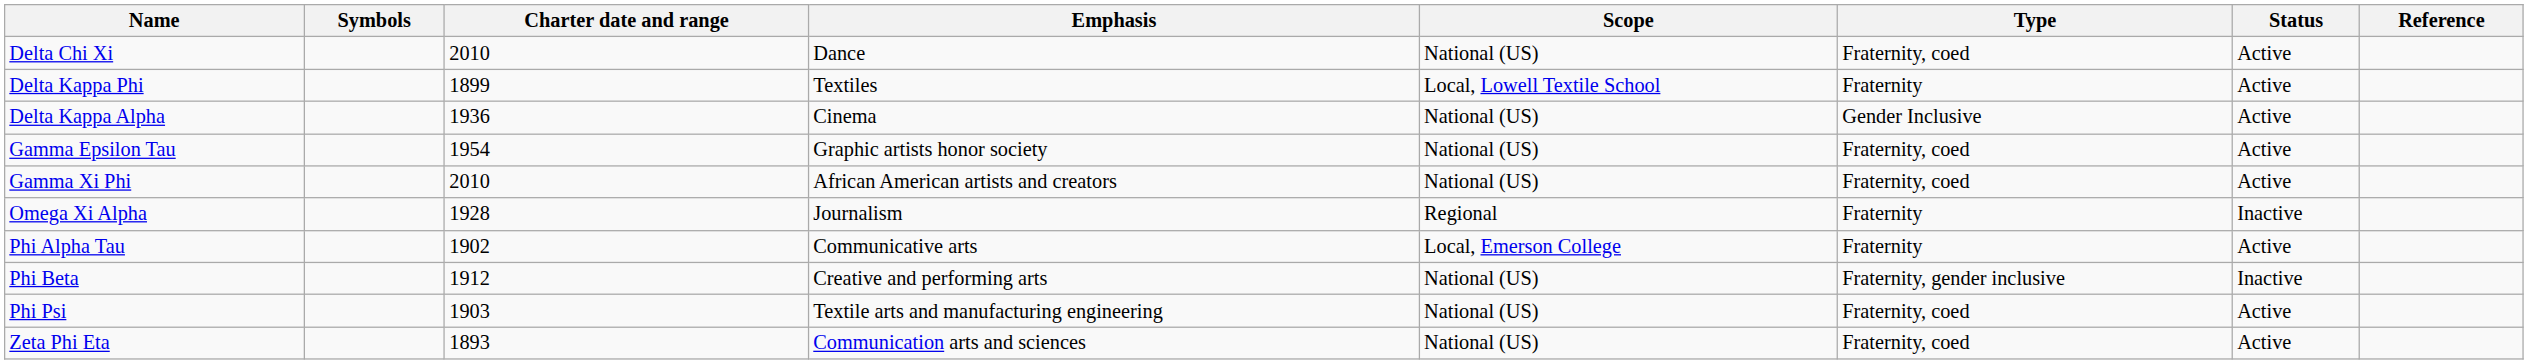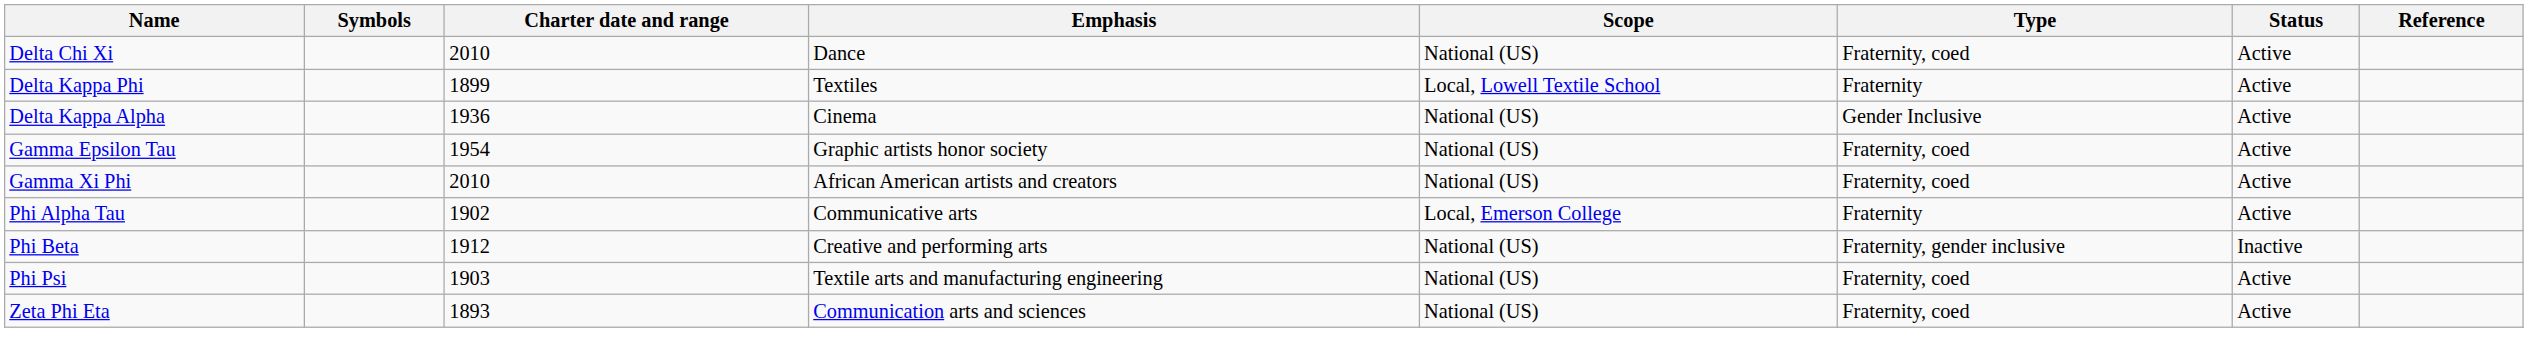- row: Omega Xi Alpha | 1928 | Journalism | Regional | Fraternity | Inactive
